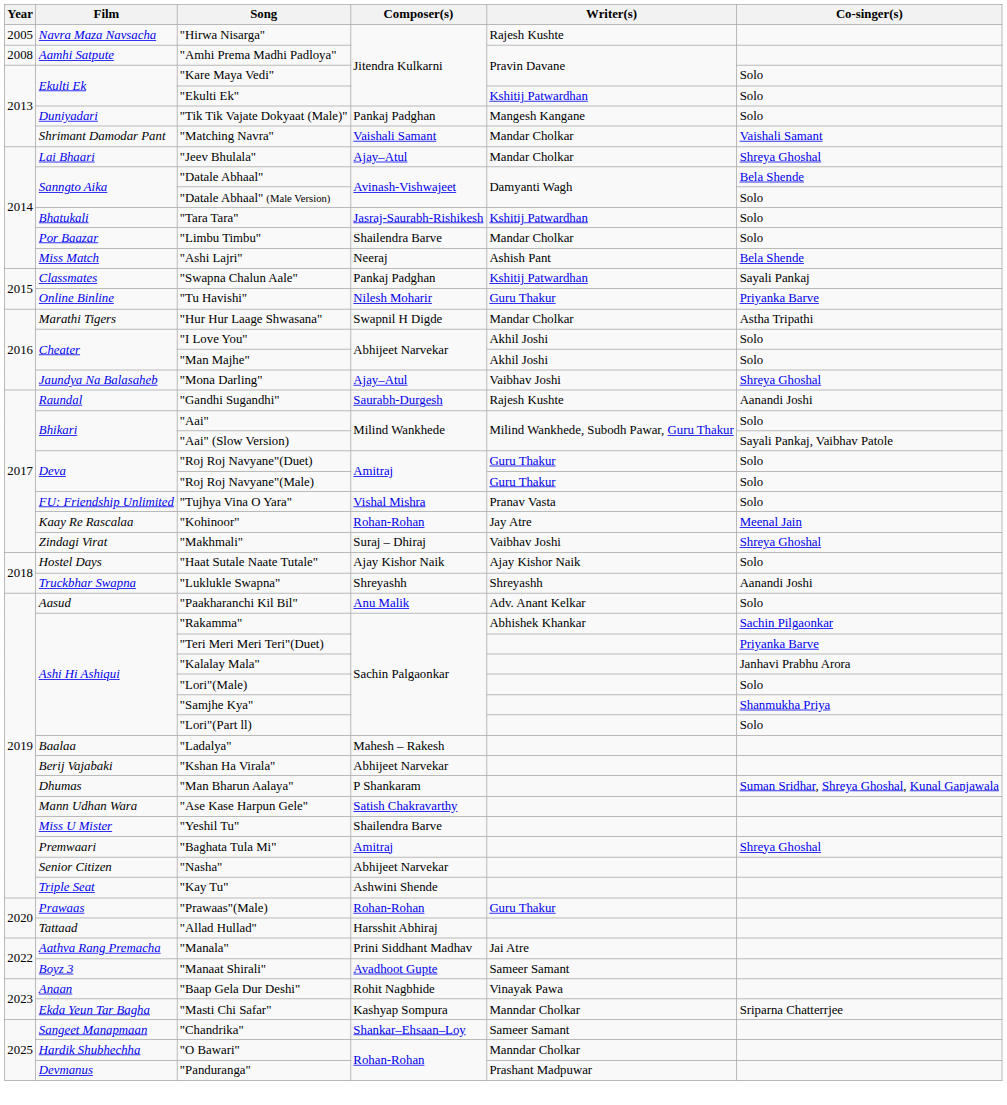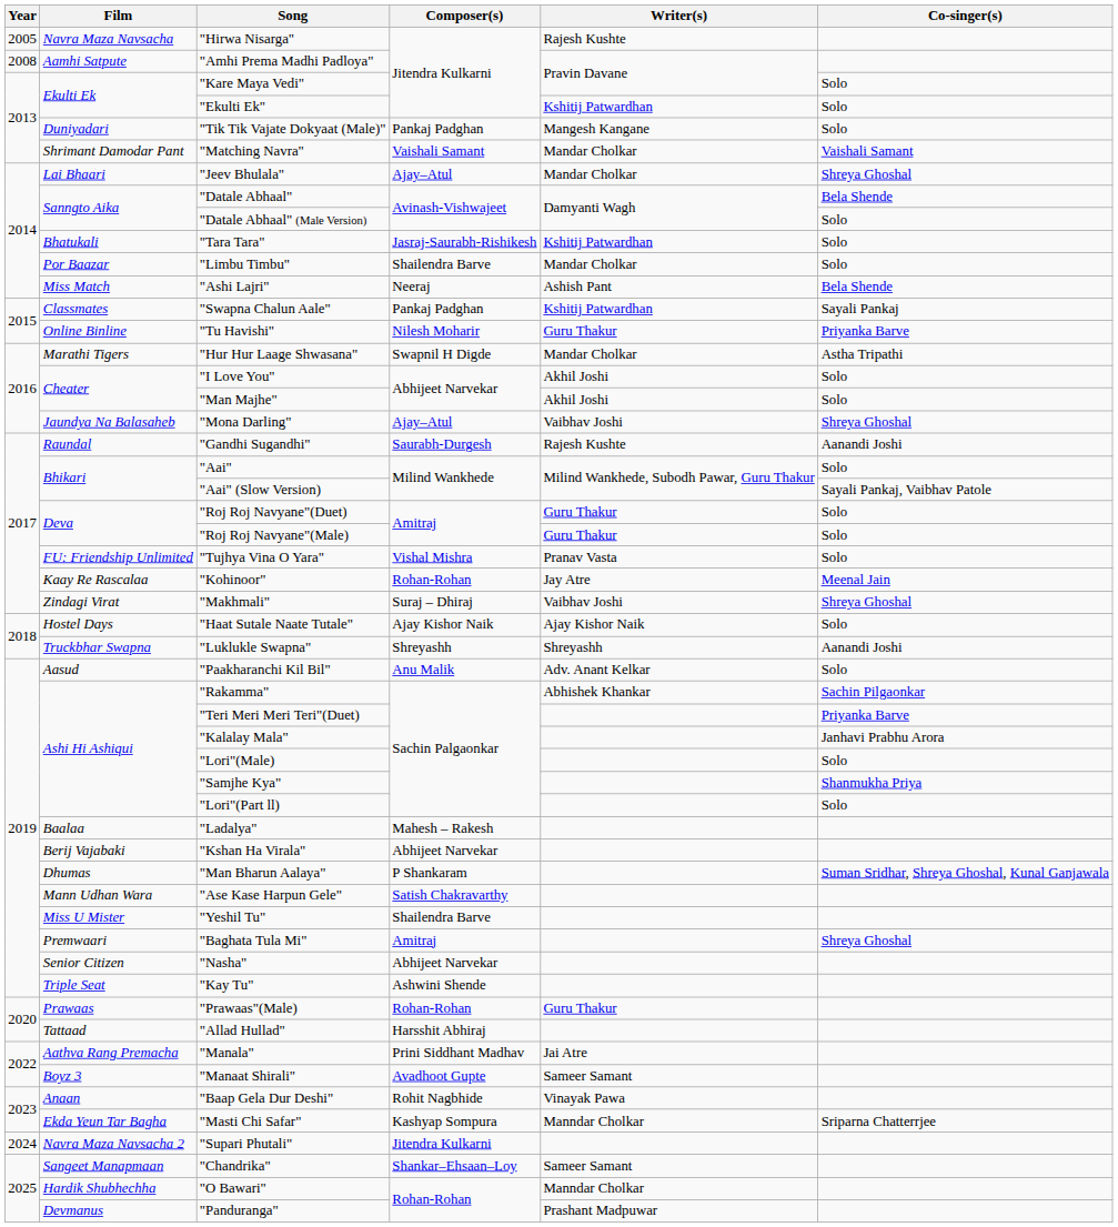+ row: 2024 | Navra Maza Navsacha 2 | "Supari Phutali" | Jitendra Kulkarni
